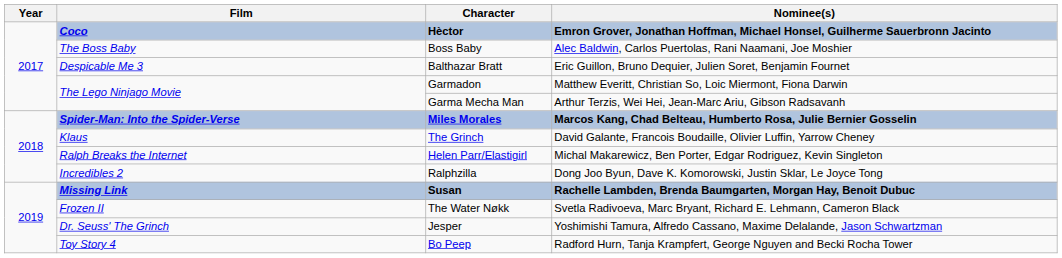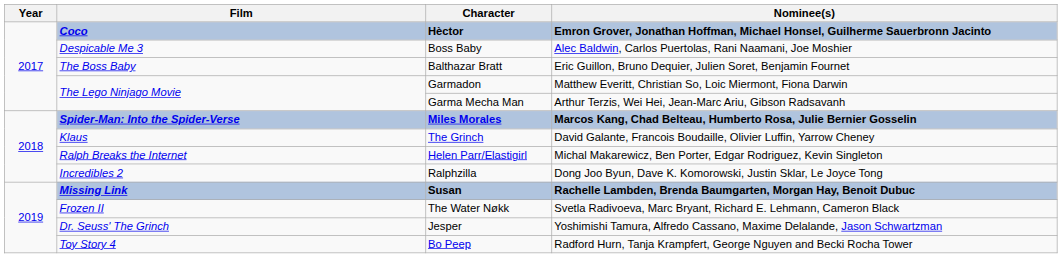Boss Baby | Film: The Boss Baby -> Despicable Me 3
Balthazar Bratt | Film: Despicable Me 3 -> The Boss Baby
